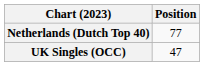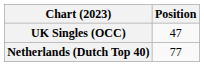rows swapped: Netherlands (Dutch Top 40) <-> UK Singles (OCC)
